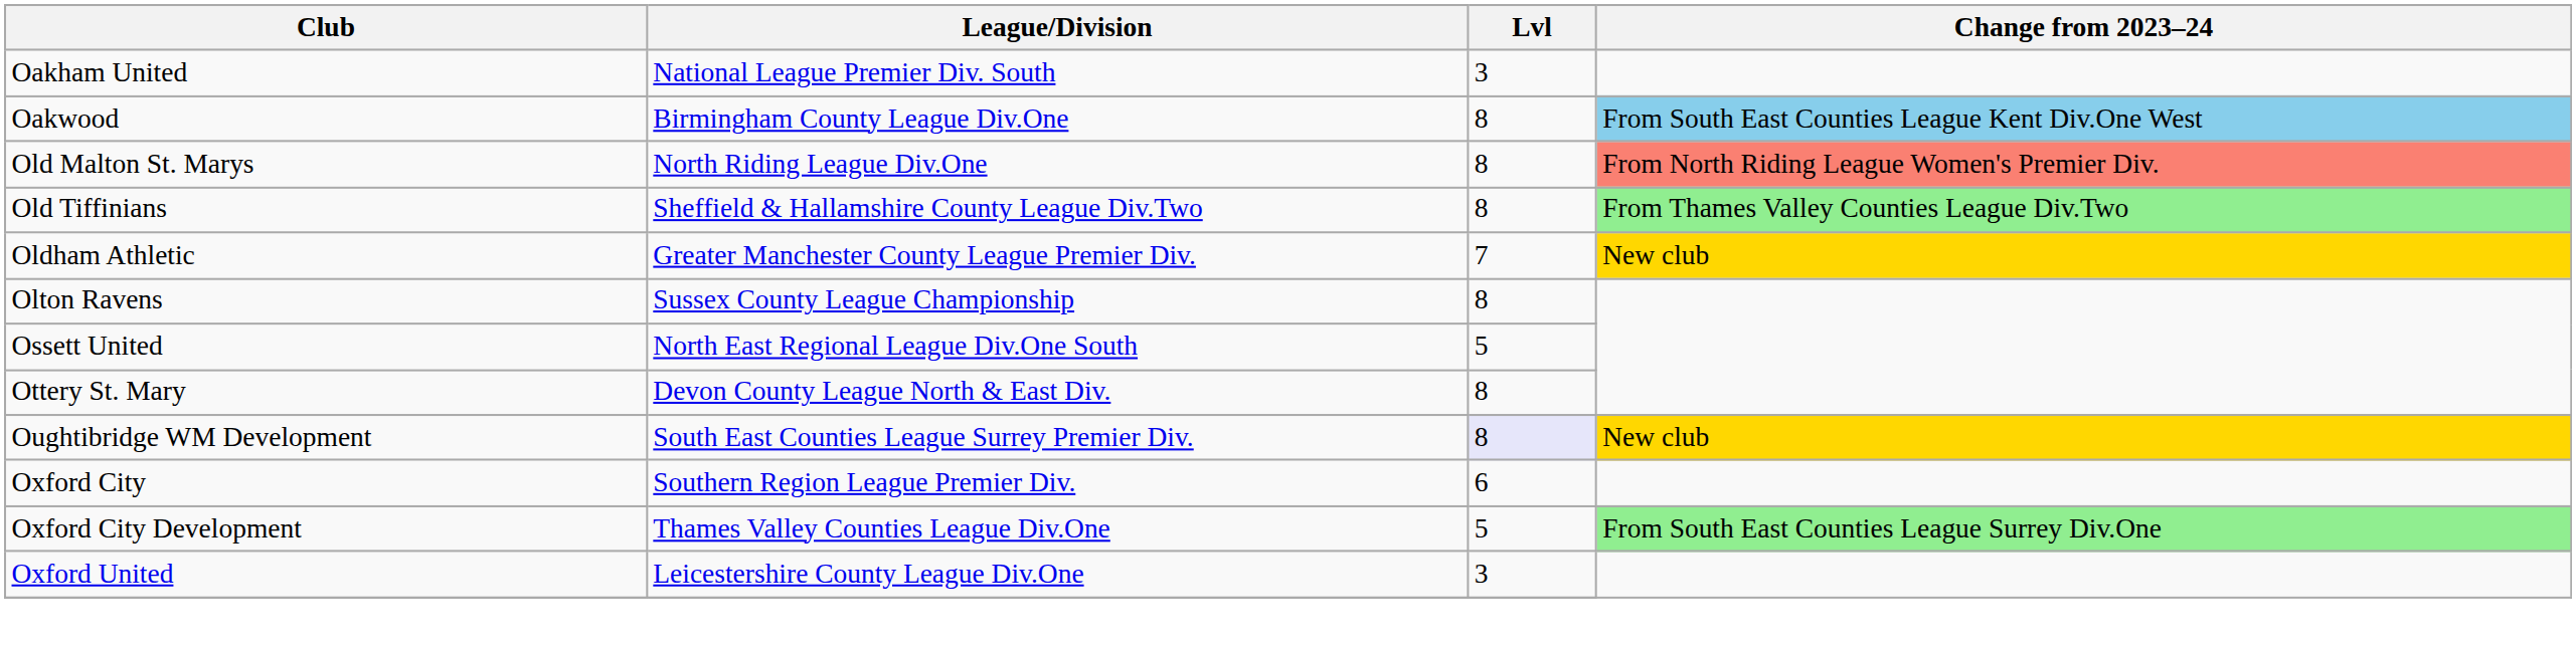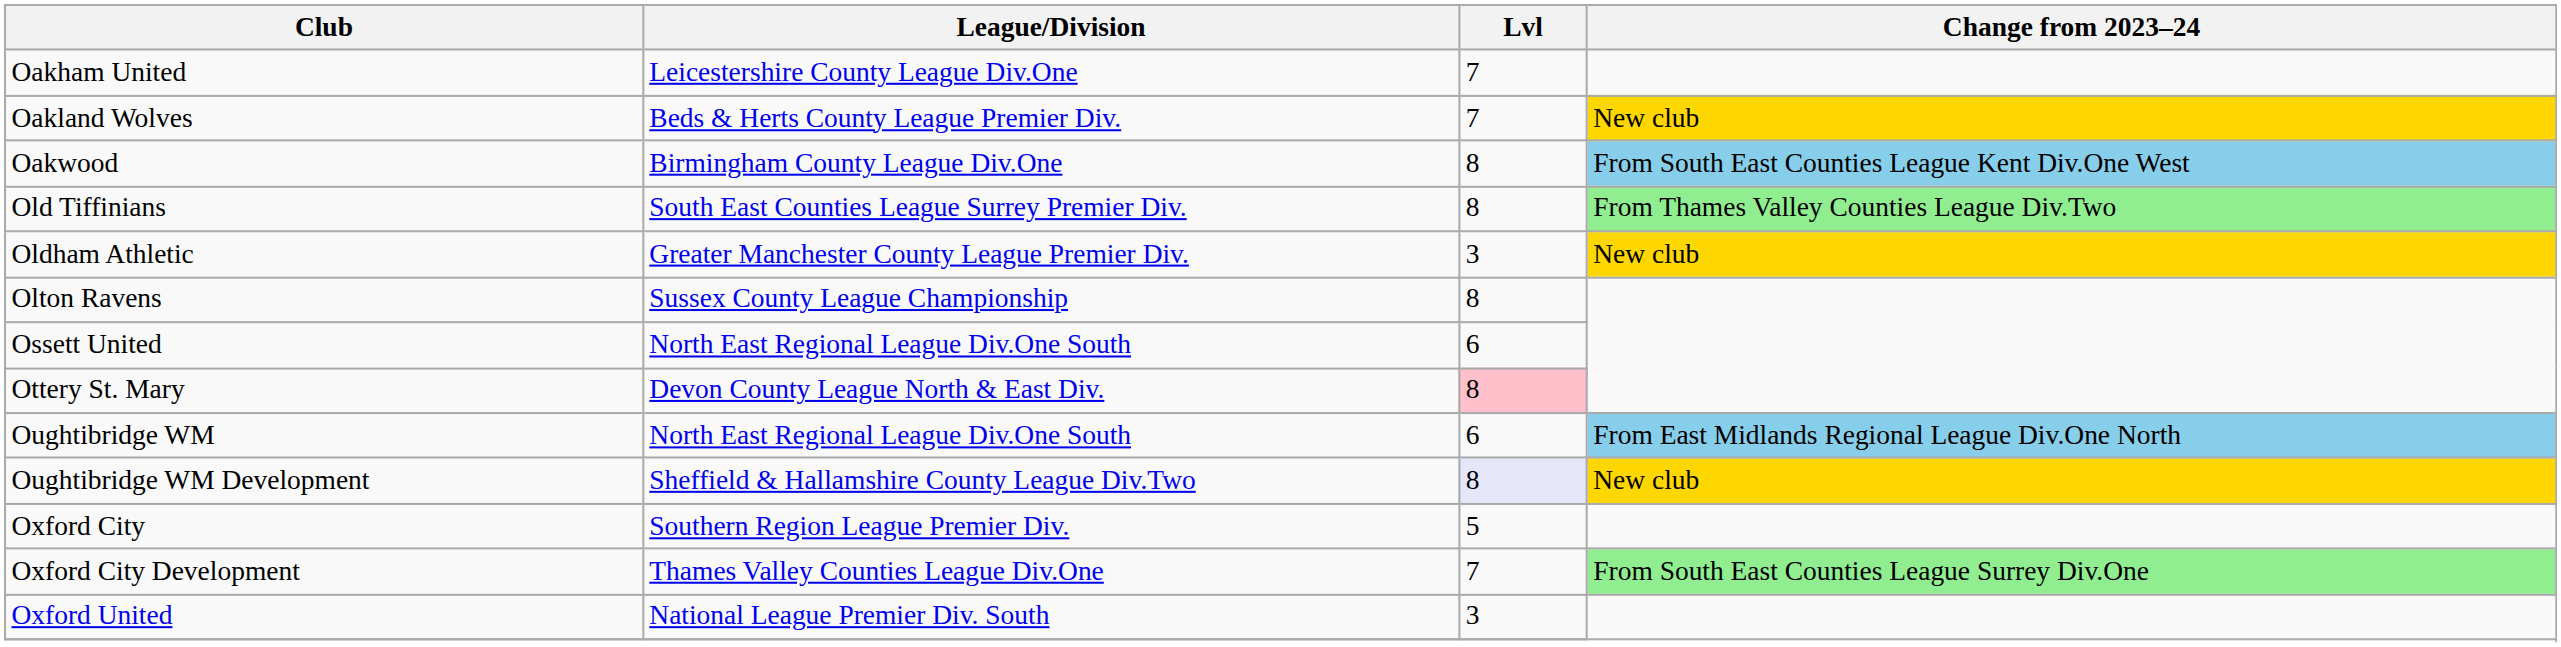Oakham United | League/Division: National League Premier Div. South -> Leicestershire County League Div.One
Oakham United | Lvl: 3 -> 7
+ row: Oakland Wolves | Beds & Herts County League Premier Div. | 7 | New club
- row: Old Malton St. Marys | North Riding League Div.One | 8 | From North Riding League Women's Premier Div.
Old Tiffinians | League/Division: Sheffield & Hallamshire County League Div.Two -> South East Counties League Surrey Premier Div.
Oldham Athletic | Lvl: 7 -> 3
Ossett United | Lvl: 5 -> 6
Ottery St. Mary | Lvl: no background -> pink background
+ row: Oughtibridge WM | North East Regional League Div.One South | 6 | From East Midlands Regional League Div.One North
Oughtibridge WM Development | League/Division: South East Counties League Surrey Premier Div. -> Sheffield & Hallamshire County League Div.Two
Oxford City | Lvl: 6 -> 5
Oxford City Development | Lvl: 5 -> 7
Oxford United | League/Division: Leicestershire County League Div.One -> National League Premier Div. South
